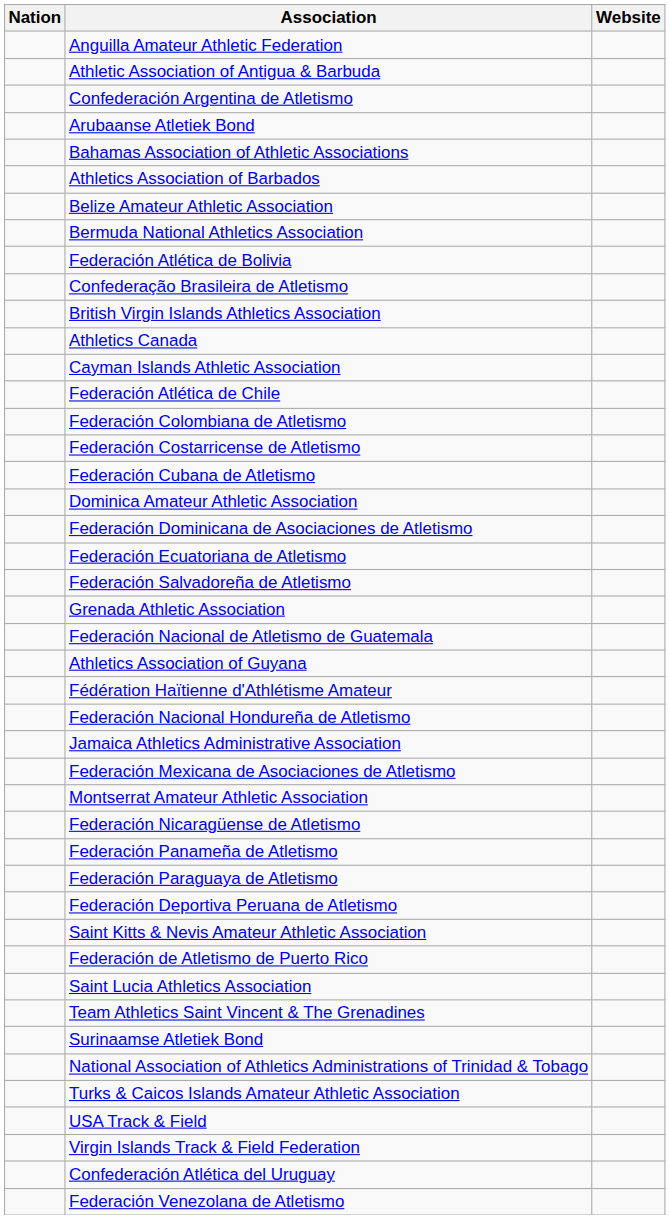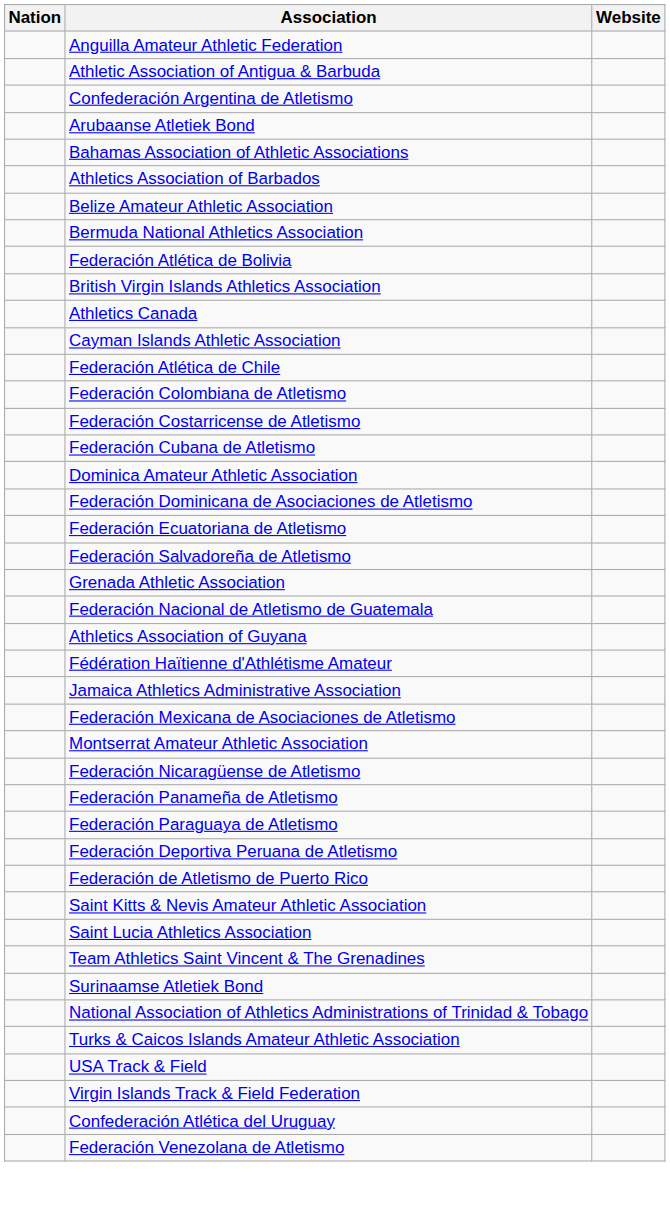- row: Confederação Brasileira de Atletismo
- row: Federación Nacional Hondureña de Atletismo
rows swapped: Federación de Atletismo de Puerto Rico <-> Saint Kitts & Nevis Amateur Athletic Association
